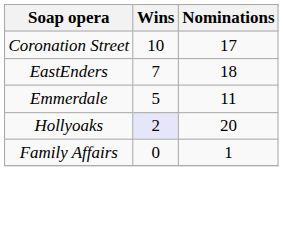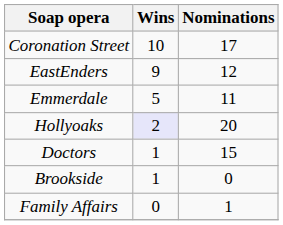EastEnders | Wins: 7 -> 9
EastEnders | Nominations: 18 -> 12
+ row: Doctors | 1 | 15
+ row: Brookside | 1 | 0
